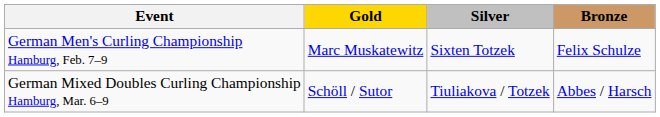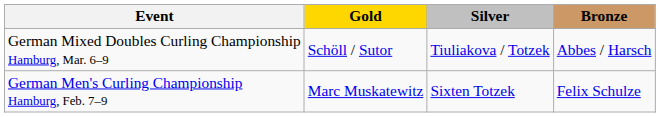rows swapped: German Men's Curling Championship Hamburg, Feb. 7–9 <-> German Mixed Doubles Curling Championship Hamburg, Mar. 6–9
